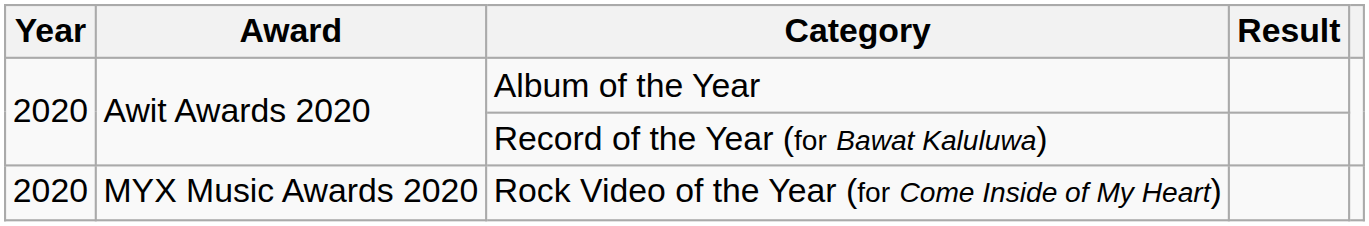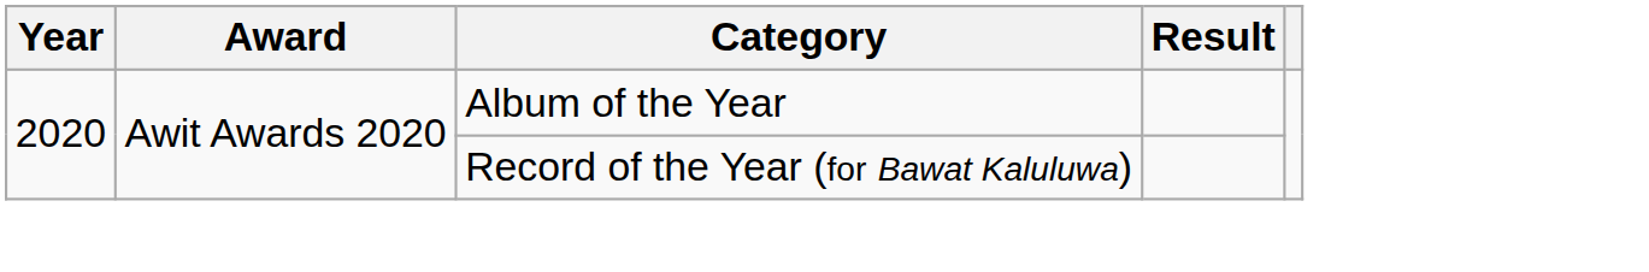- row: 2020 | MYX Music Awards 2020 | Rock Video of the Year (for Come Inside of My Heart)
